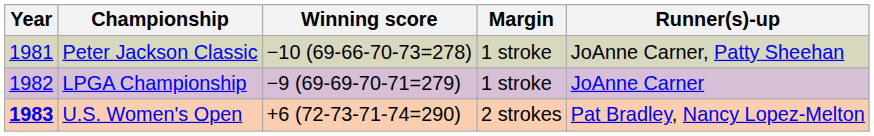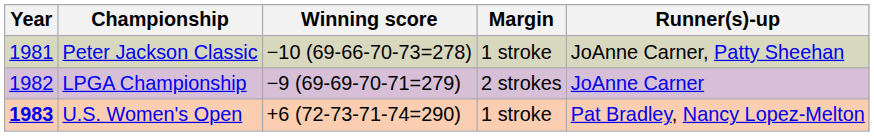LPGA Championship | Margin: 1 stroke -> 2 strokes
U.S. Women's Open | Margin: 2 strokes -> 1 stroke
